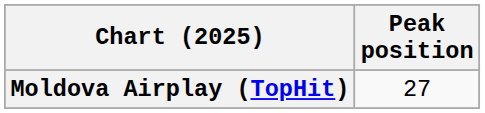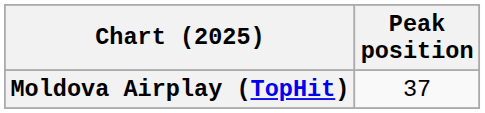Moldova Airplay (TopHit) | Peak position: 27 -> 37
